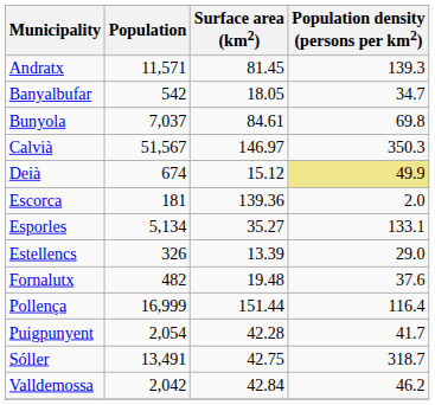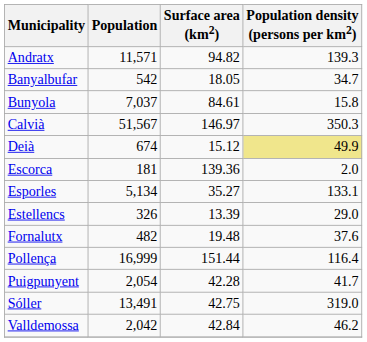Andratx | Surface area (km2): 81.45 -> 94.82
Bunyola | Population density (persons per km2): 69.8 -> 15.8
Sóller | Population density (persons per km2): 318.7 -> 319.0
